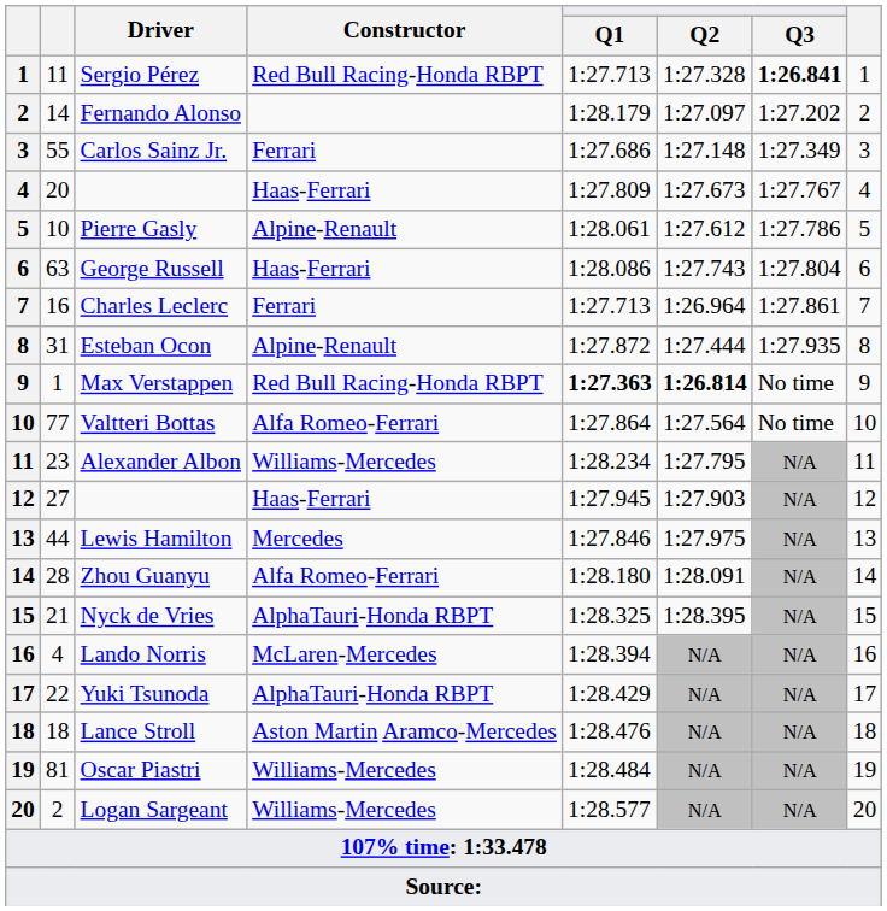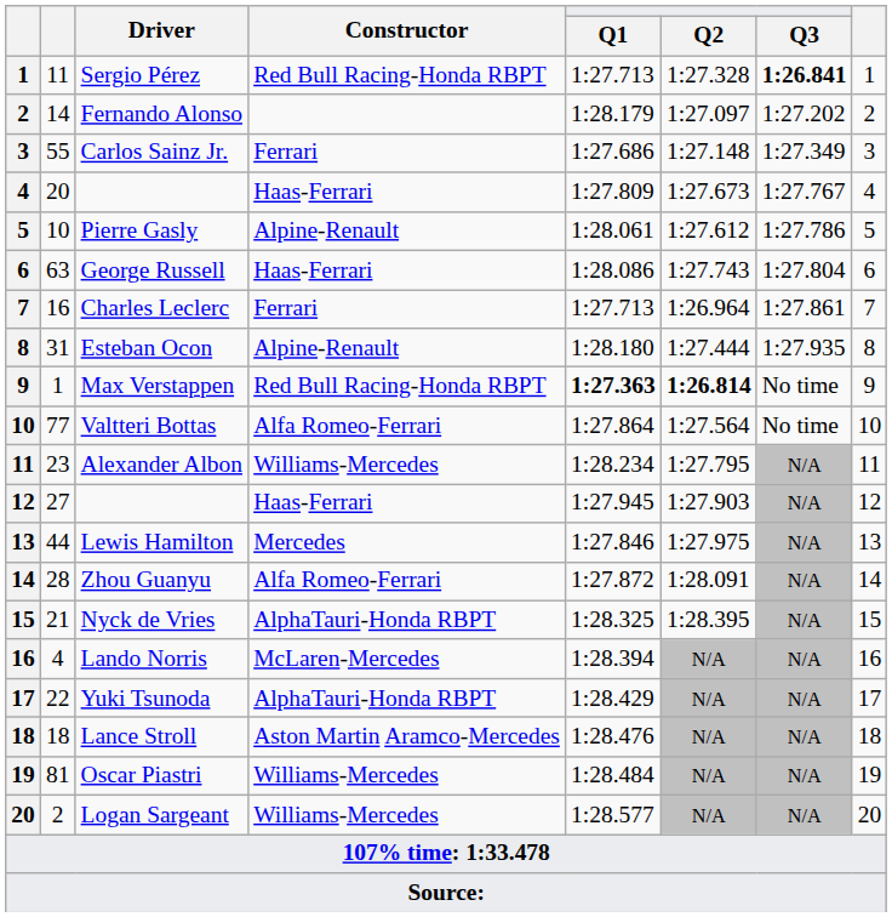Esteban Ocon | Q1: 1:27.872 -> 1:28.180
Zhou Guanyu | Q1: 1:28.180 -> 1:27.872
